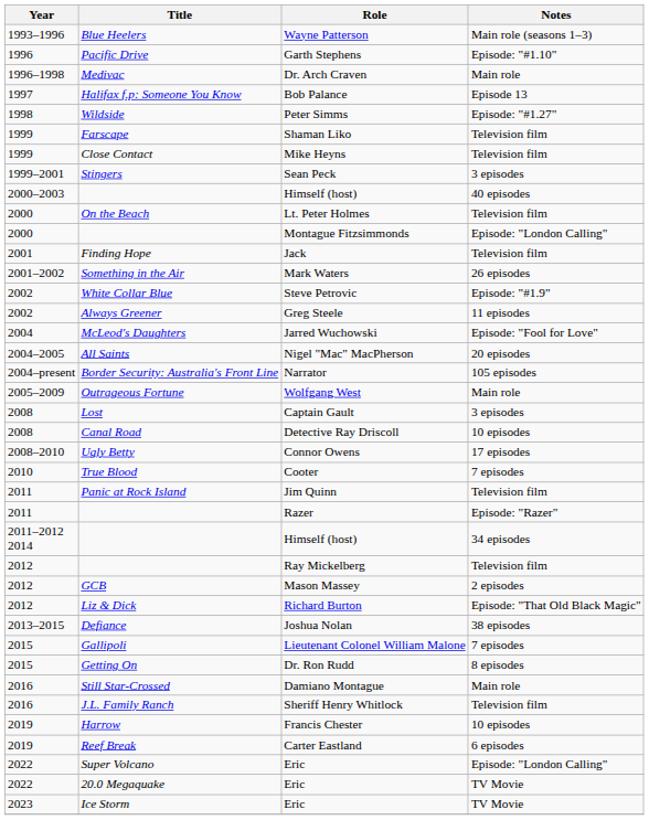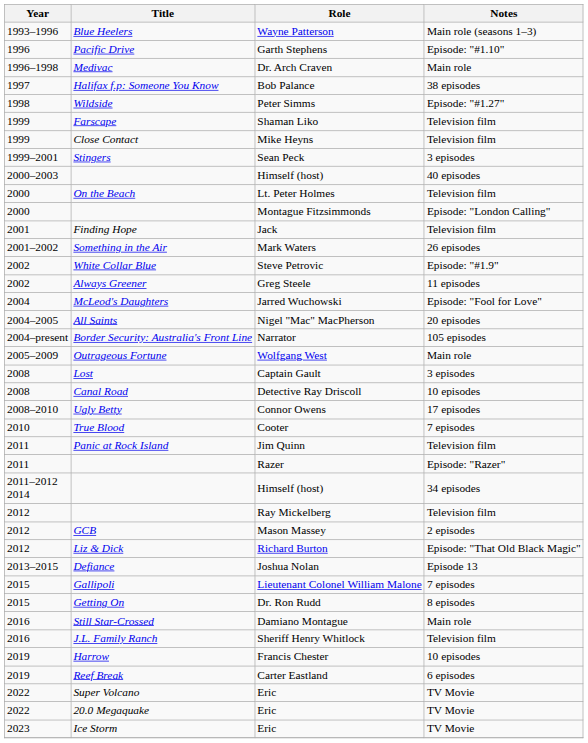Bob Palance | Notes: Episode 13 -> 38 episodes
Joshua Nolan | Notes: 38 episodes -> Episode 13
Super Volcano / Eric | Notes: Episode: "London Calling" -> TV Movie
